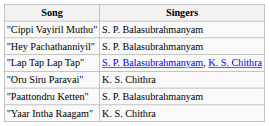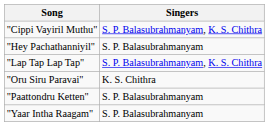"Cippi Vayiril Muthu" | Singers: S. P. Balasubrahmanyam -> S. P. Balasubrahmanyam, K. S. Chithra
"Yaar Intha Raagam" | Singers: K. S. Chithra -> S. P. Balasubrahmanyam
